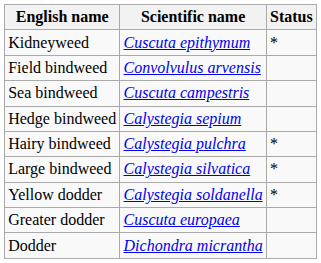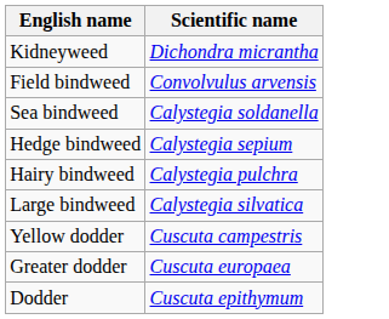- column: Status | * | * | * | *
Kidneyweed | Scientific name: Cuscuta epithymum -> Dichondra micrantha
Sea bindweed | Scientific name: Cuscuta campestris -> Calystegia soldanella
Yellow dodder | Scientific name: Calystegia soldanella -> Cuscuta campestris
Dodder | Scientific name: Dichondra micrantha -> Cuscuta epithymum
